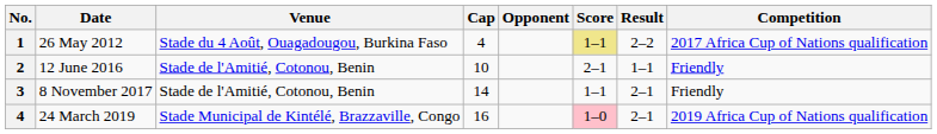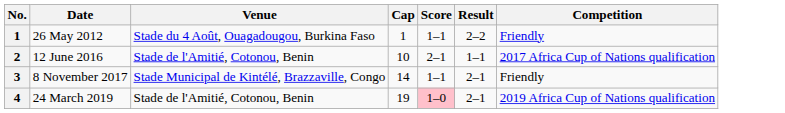- column: Opponent
26 May 2012 | Cap: 4 -> 1
26 May 2012 | Score: khaki background -> no background
26 May 2012 | Competition: 2017 Africa Cup of Nations qualification -> Friendly
12 June 2016 | Competition: Friendly -> 2017 Africa Cup of Nations qualification
8 November 2017 | Venue: Stade de l'Amitié, Cotonou, Benin -> Stade Municipal de Kintélé, Brazzaville, Congo
24 March 2019 | Venue: Stade Municipal de Kintélé, Brazzaville, Congo -> Stade de l'Amitié, Cotonou, Benin
24 March 2019 | Cap: 16 -> 19
